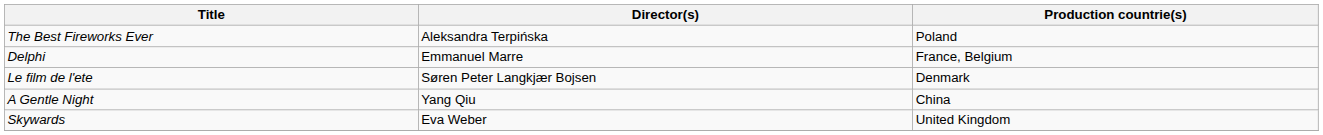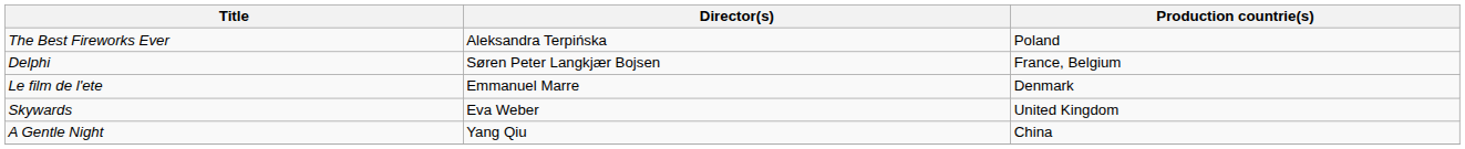Delphi | Director(s): Emmanuel Marre -> Søren Peter Langkjær Bojsen
Le film de l'ete | Director(s): Søren Peter Langkjær Bojsen -> Emmanuel Marre
rows swapped: A Gentle Night <-> Skywards
